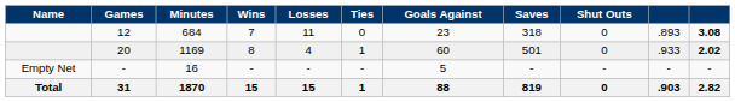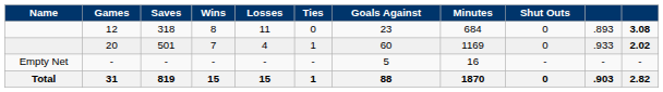columns swapped: Minutes <-> Saves
12 | Wins: 7 -> 8
20 | Wins: 8 -> 7
